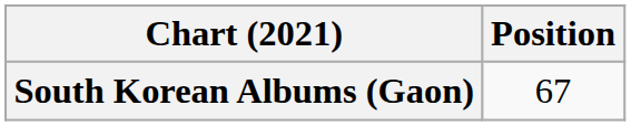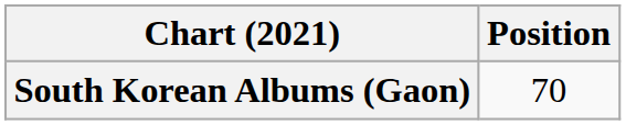South Korean Albums (Gaon) | Position: 67 -> 70
